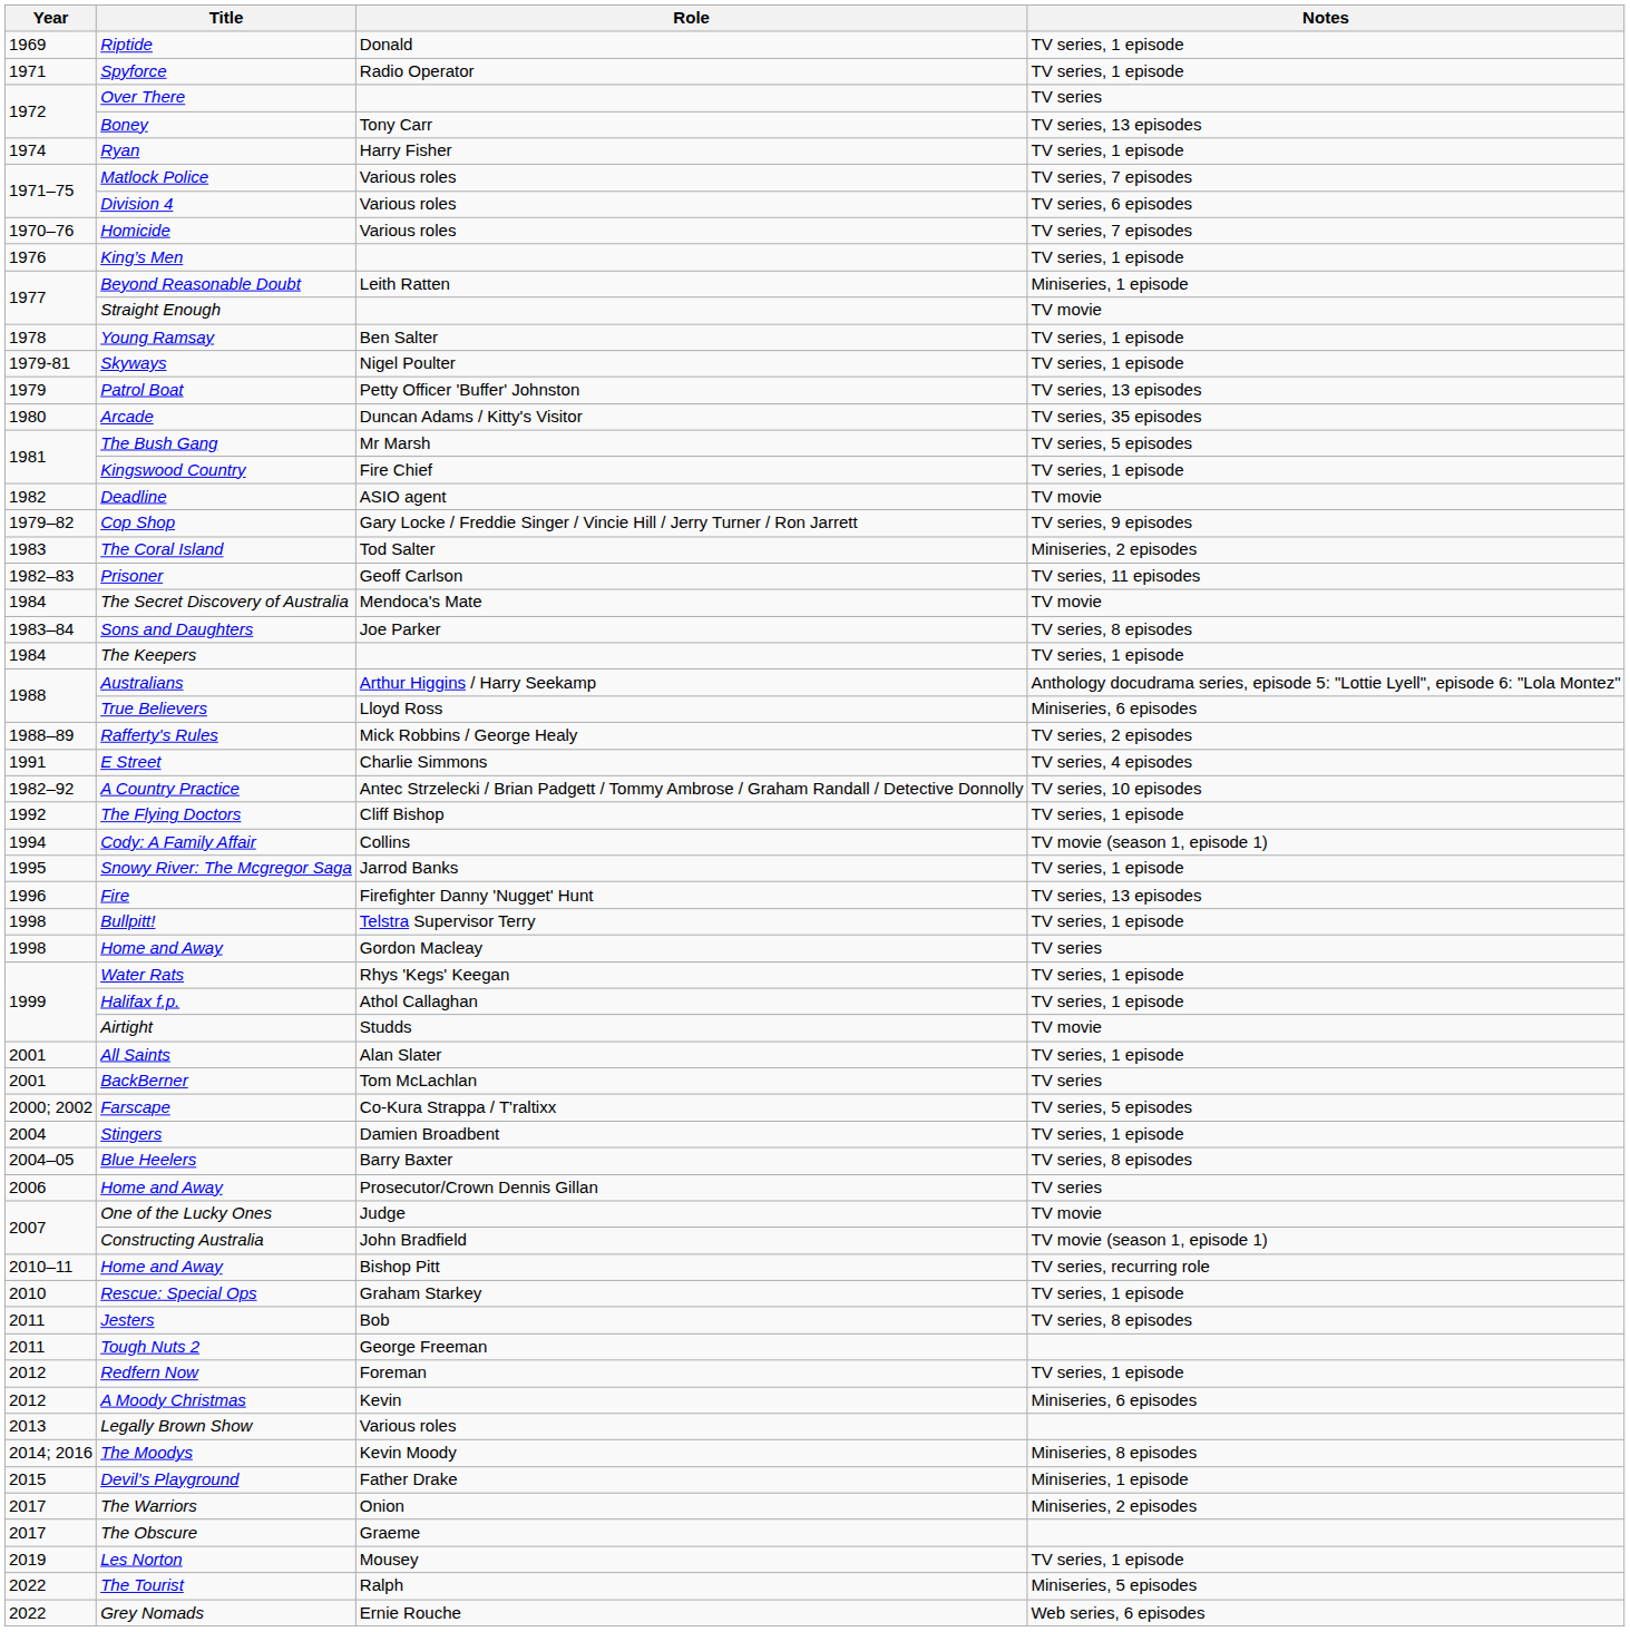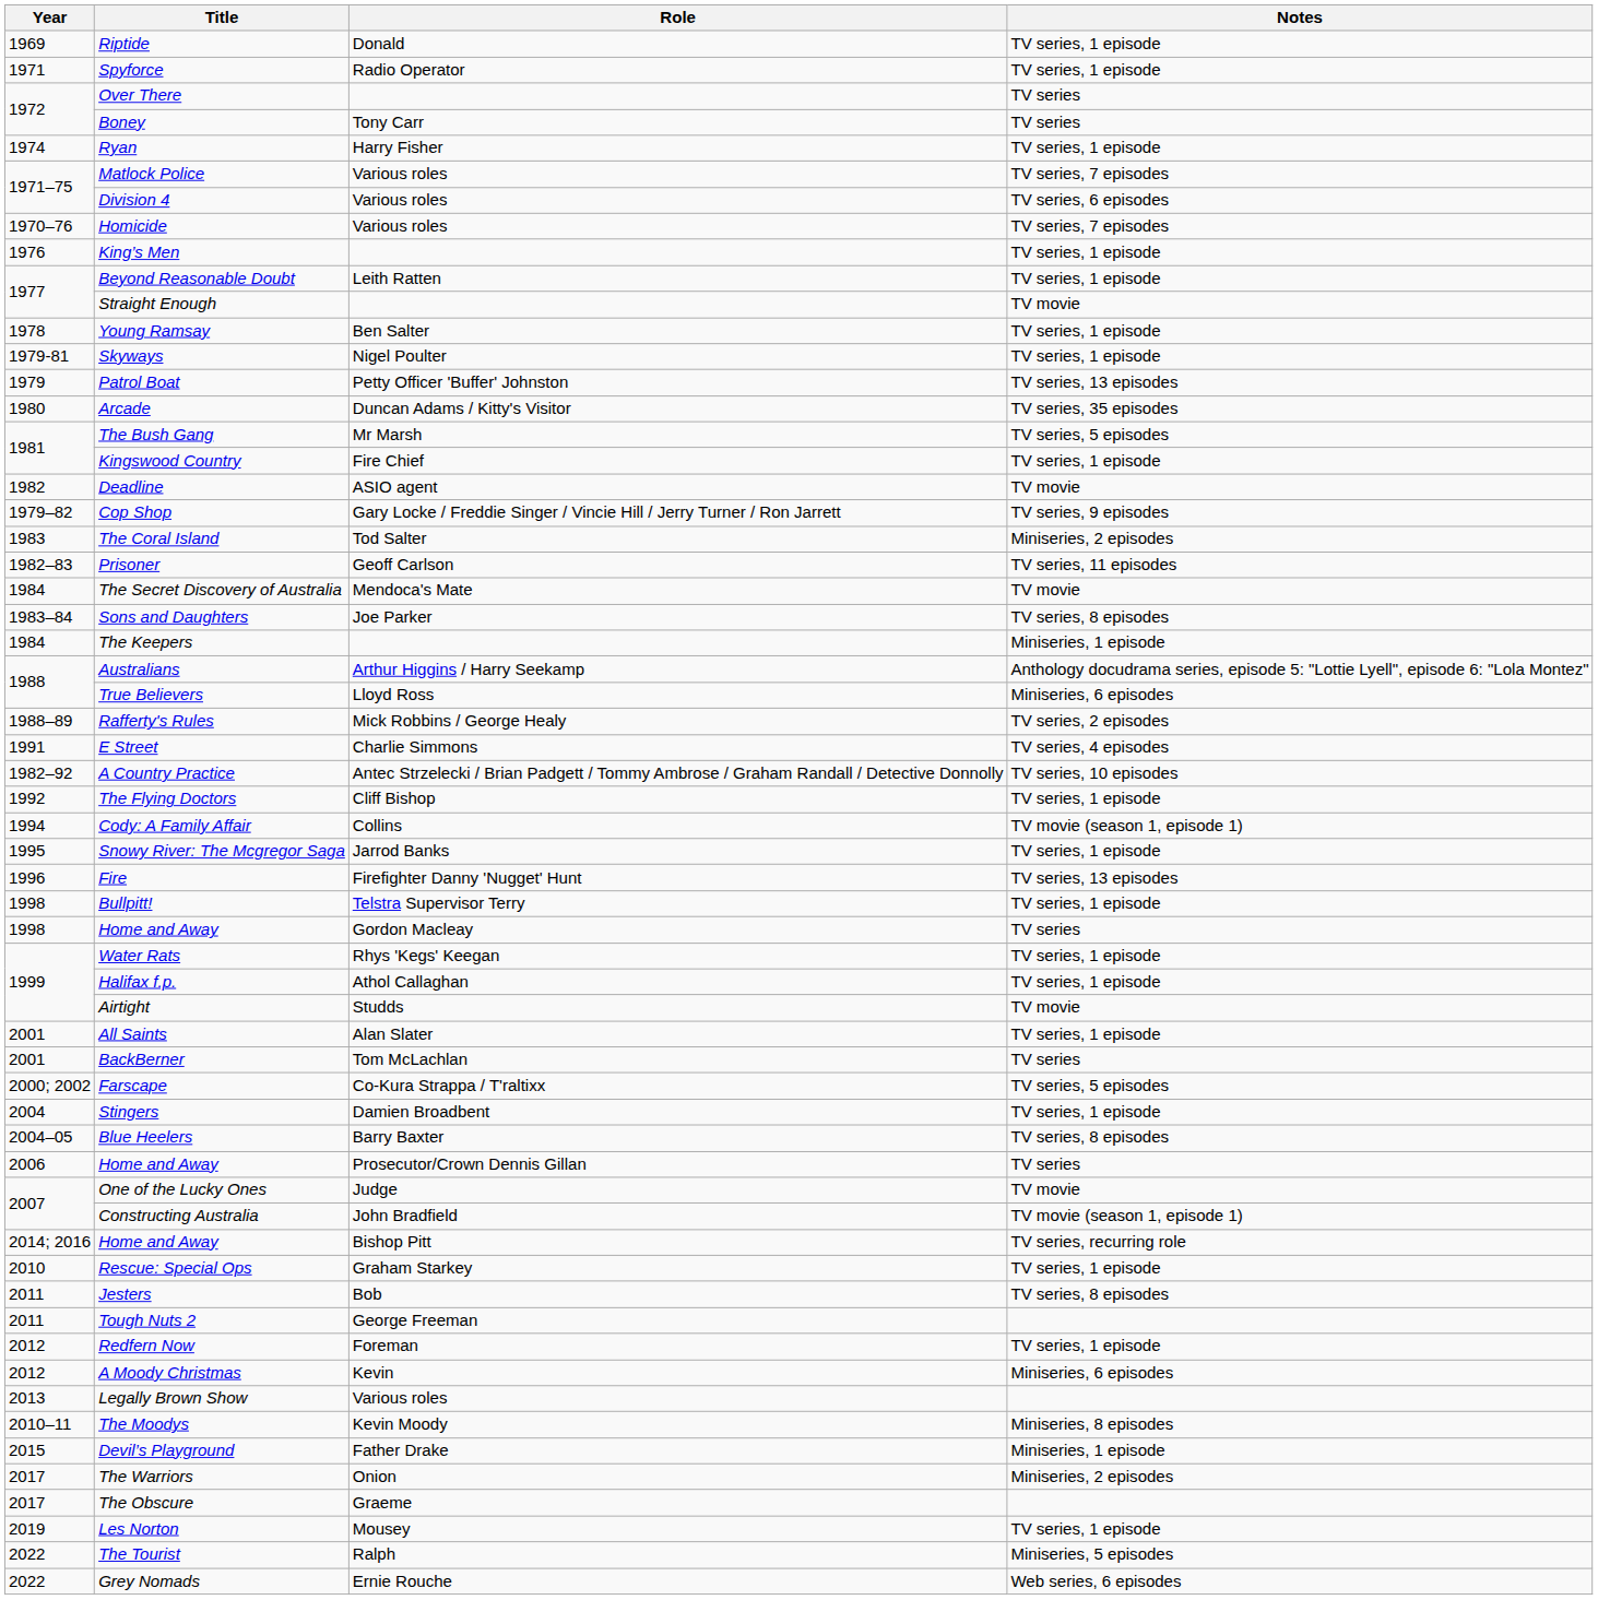Boney | Notes: TV series, 13 episodes -> TV series
Beyond Reasonable Doubt | Notes: Miniseries, 1 episode -> TV series, 1 episode
The Keepers | Notes: TV series, 1 episode -> Miniseries, 1 episode
Home and Away / Bishop Pitt | Year: 2010–11 -> 2014; 2016
The Moodys | Year: 2014; 2016 -> 2010–11
